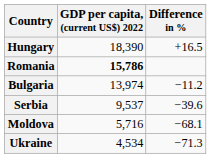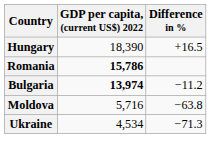Bulgaria | GDP per capita, (current US$) 2022: normal -> bold
- row: Serbia | 9,537 | −39.6
Moldova | Difference in %: −68.1 -> −63.8
